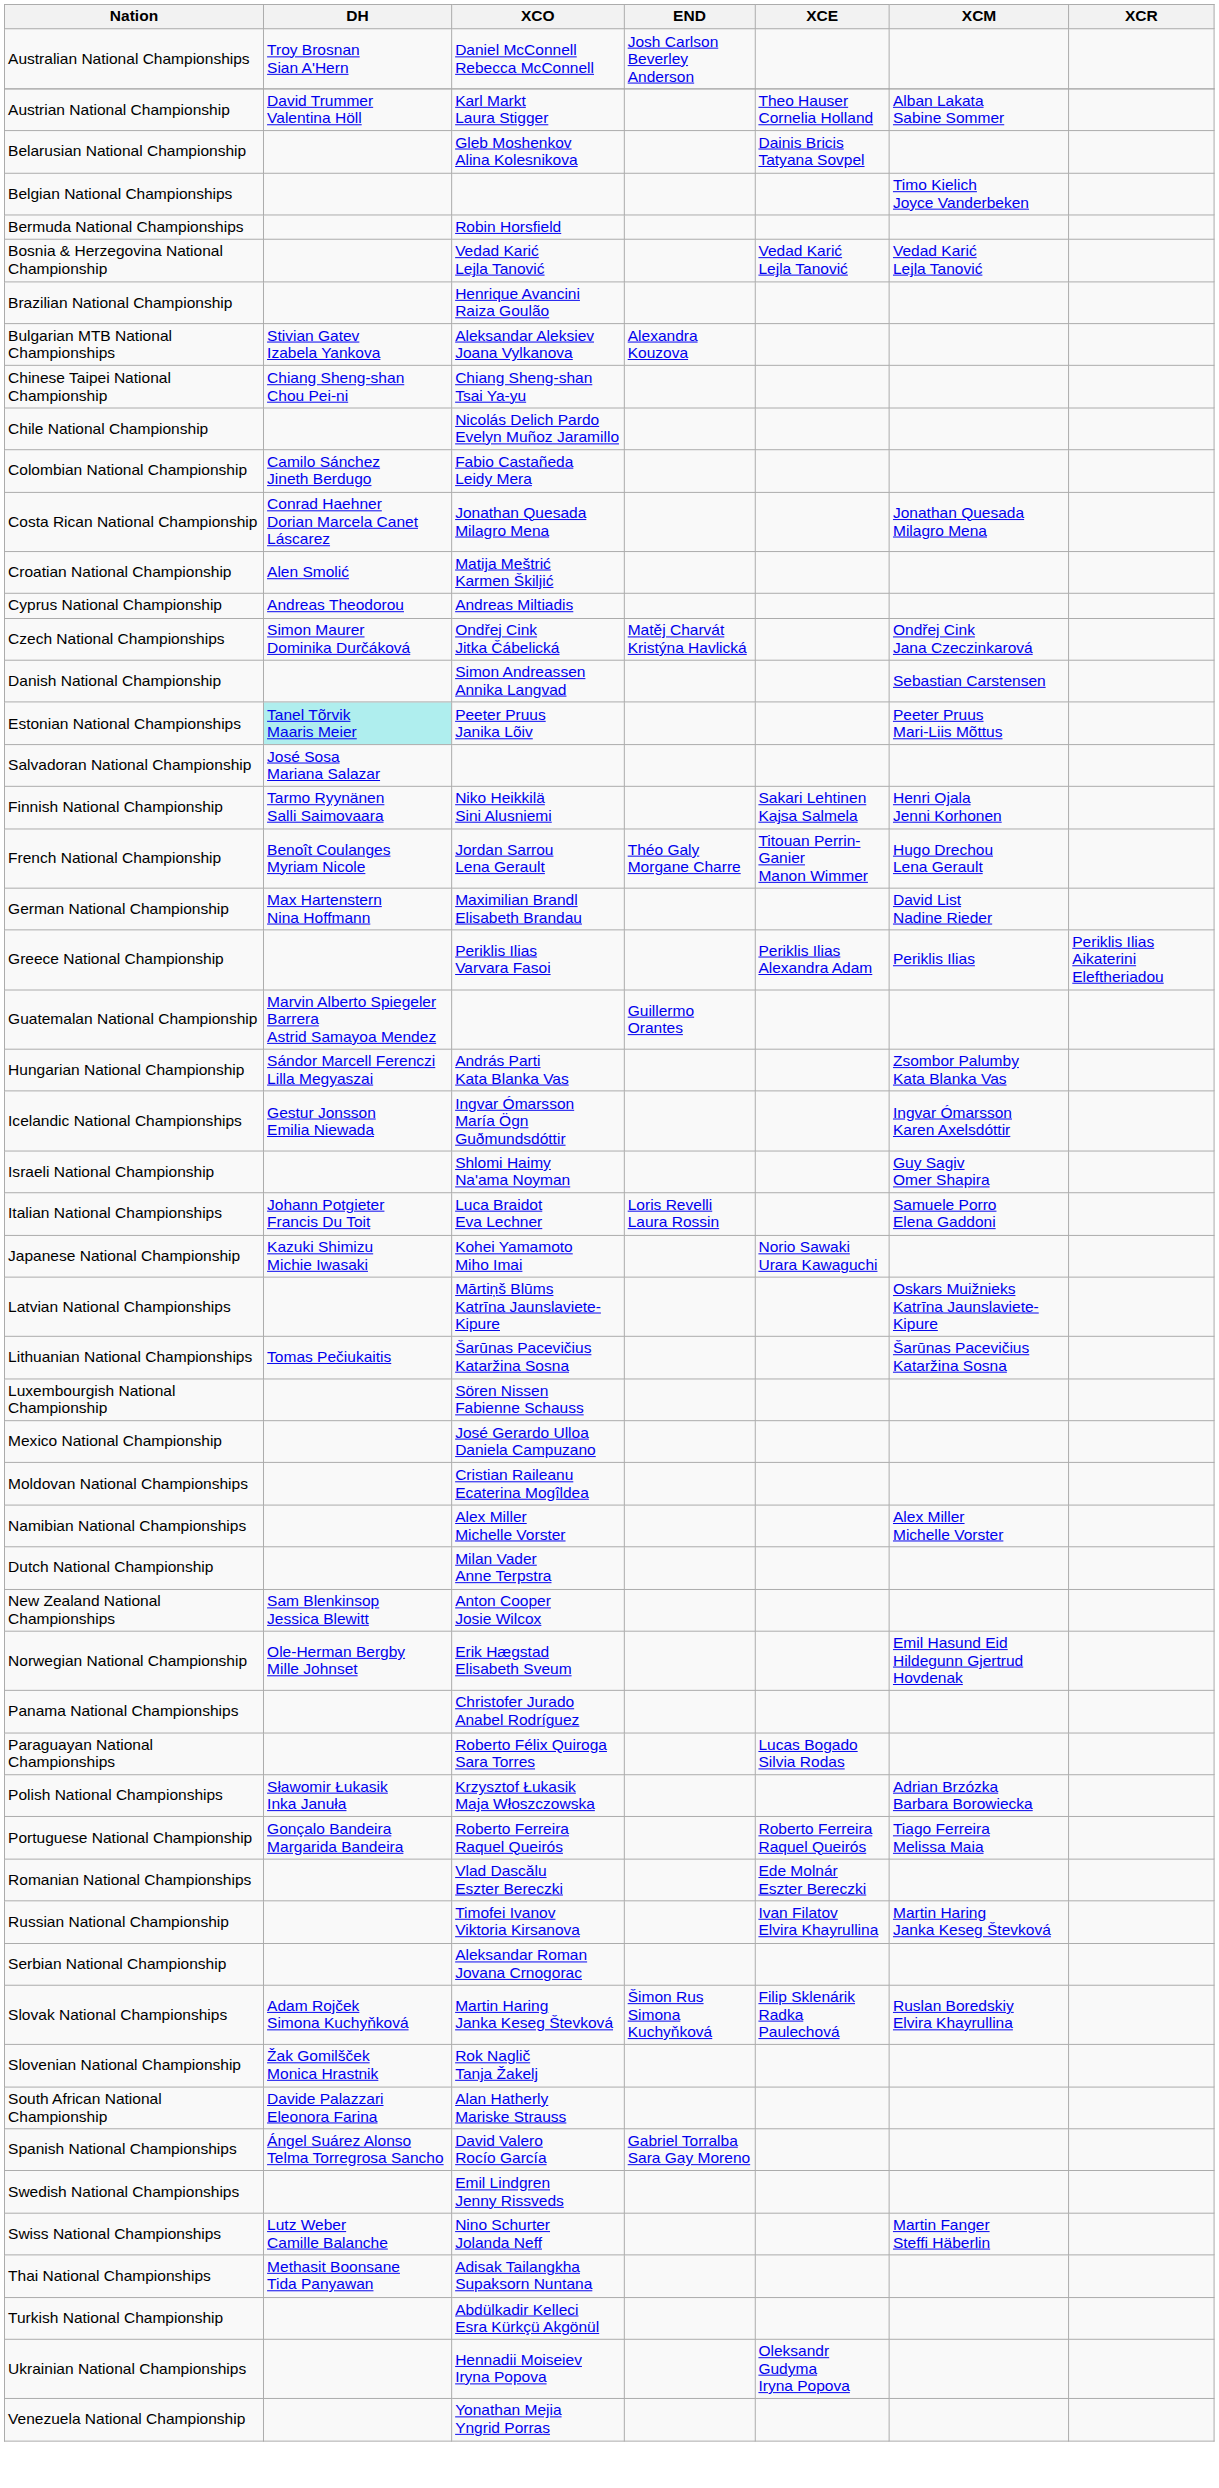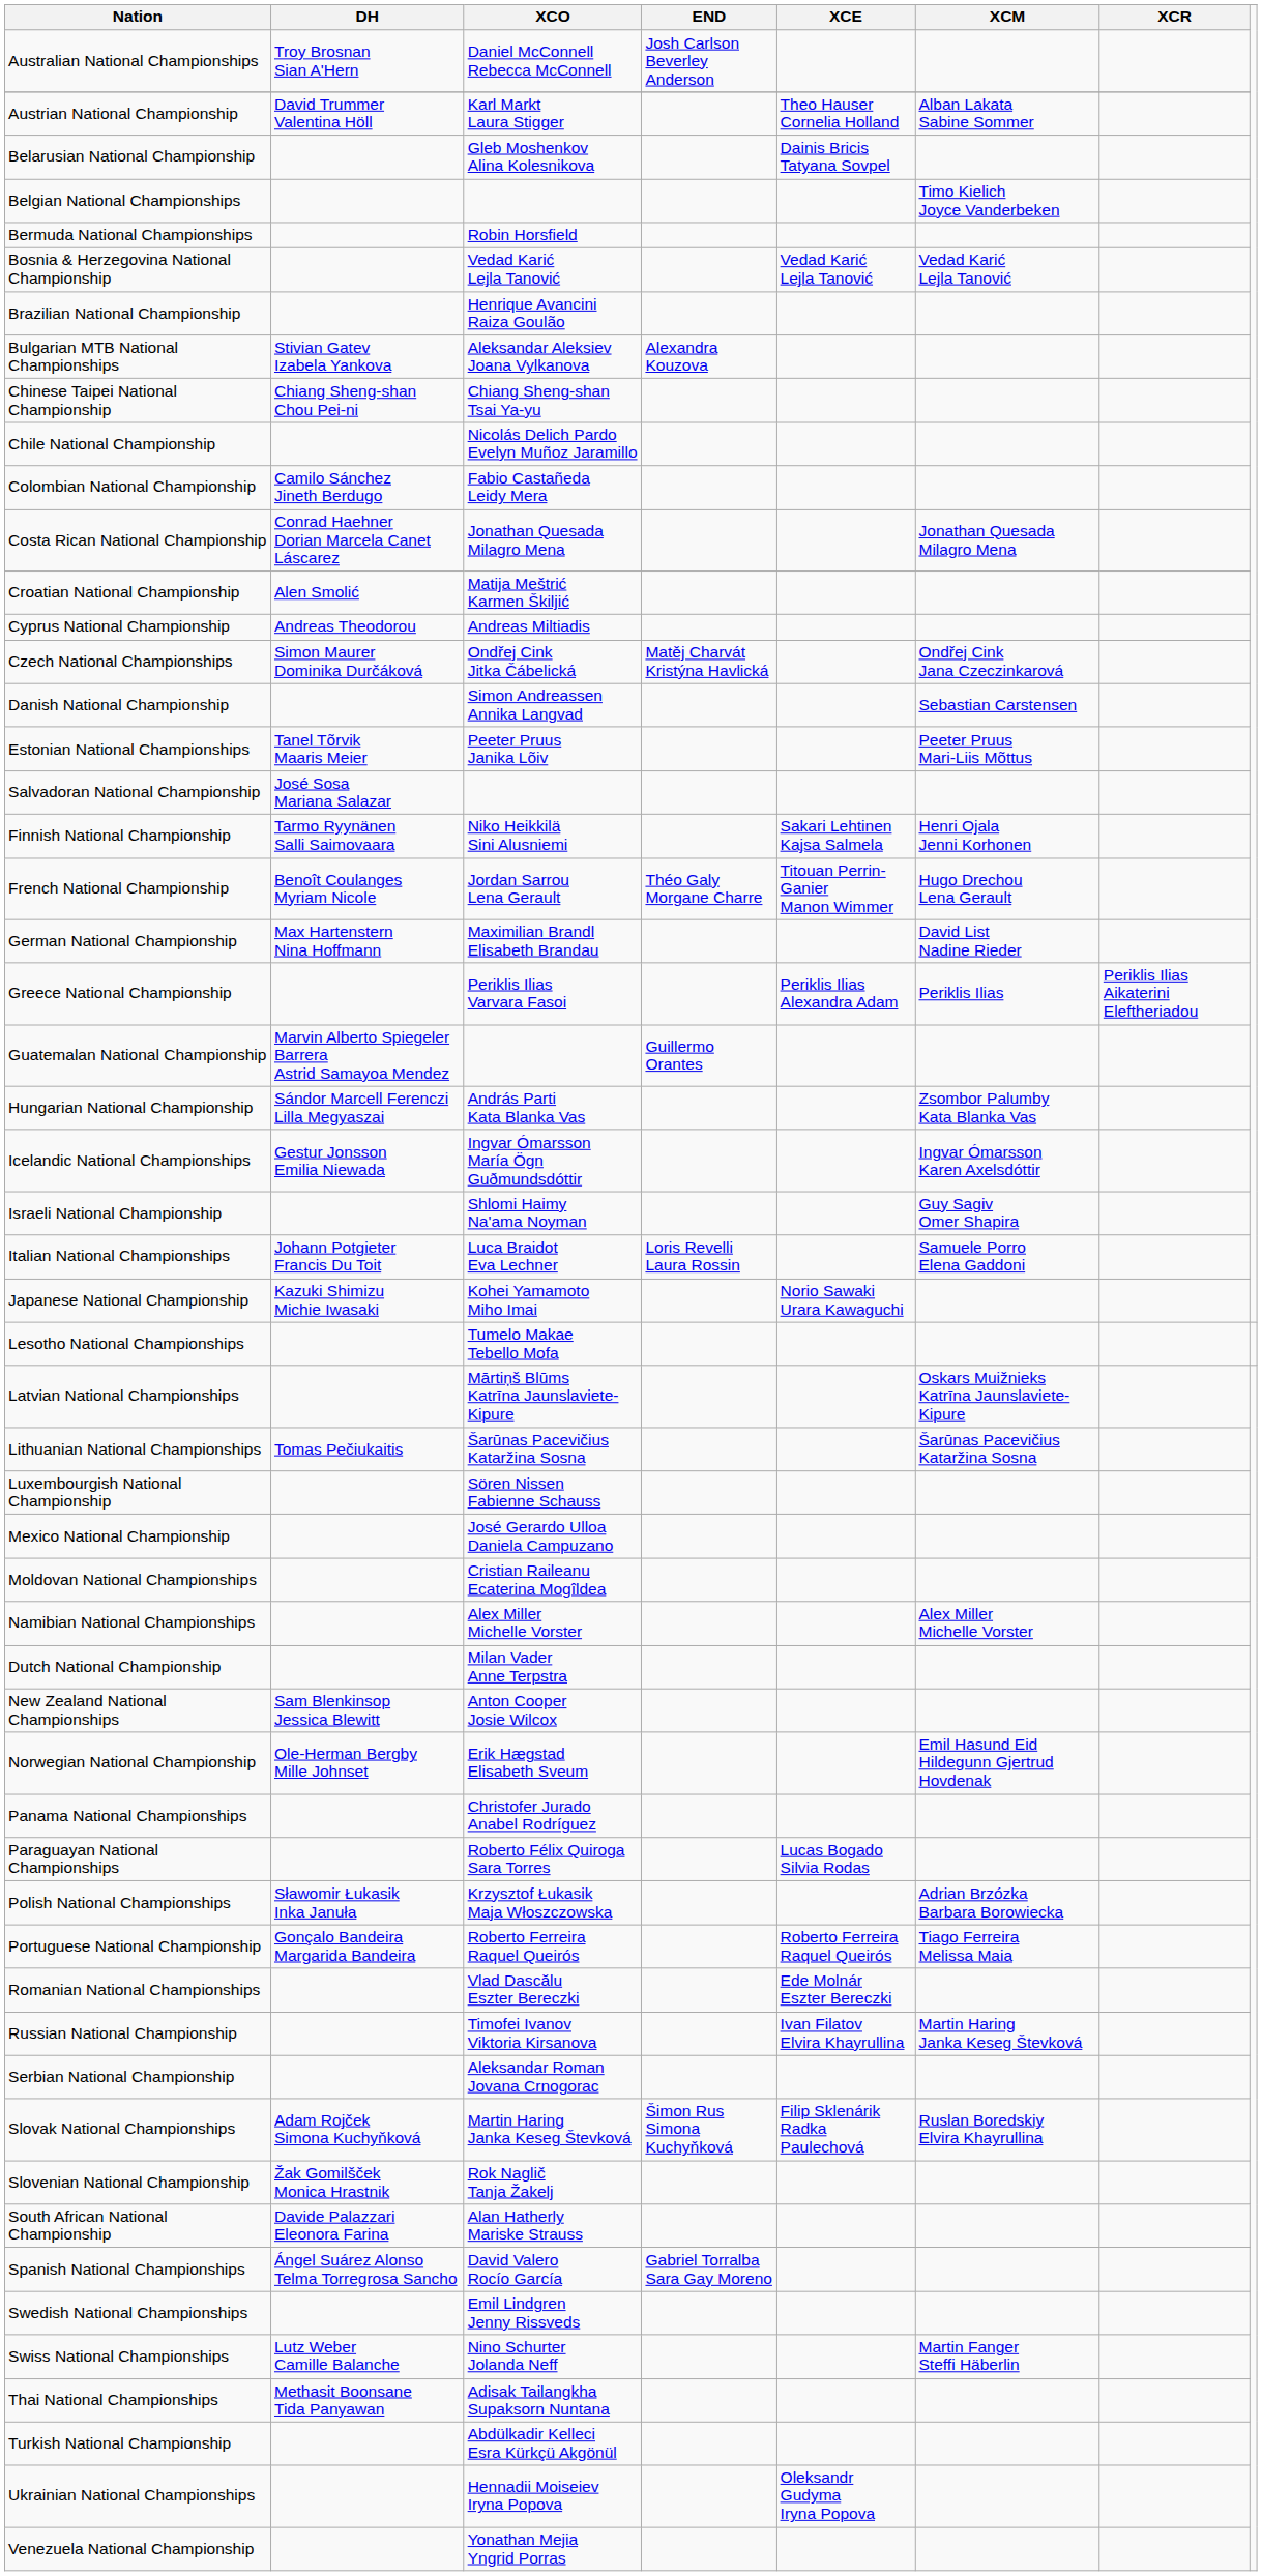Estonian National Championships | DH: paleturquoise background -> no background
+ row: Lesotho National Championships | Tumelo Makae Tebello Mofa
